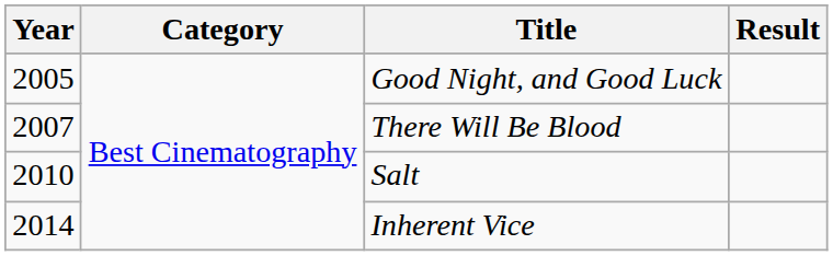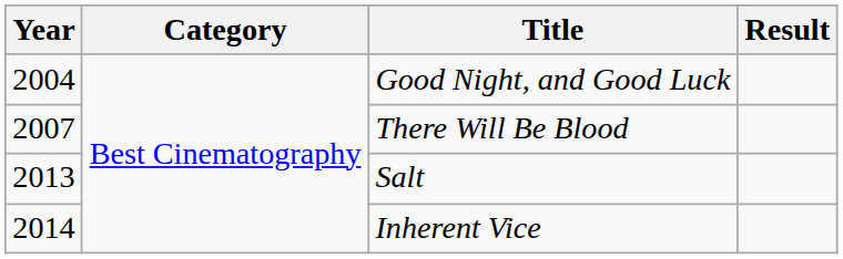Good Night, and Good Luck | Year: 2005 -> 2004
Salt | Year: 2010 -> 2013
